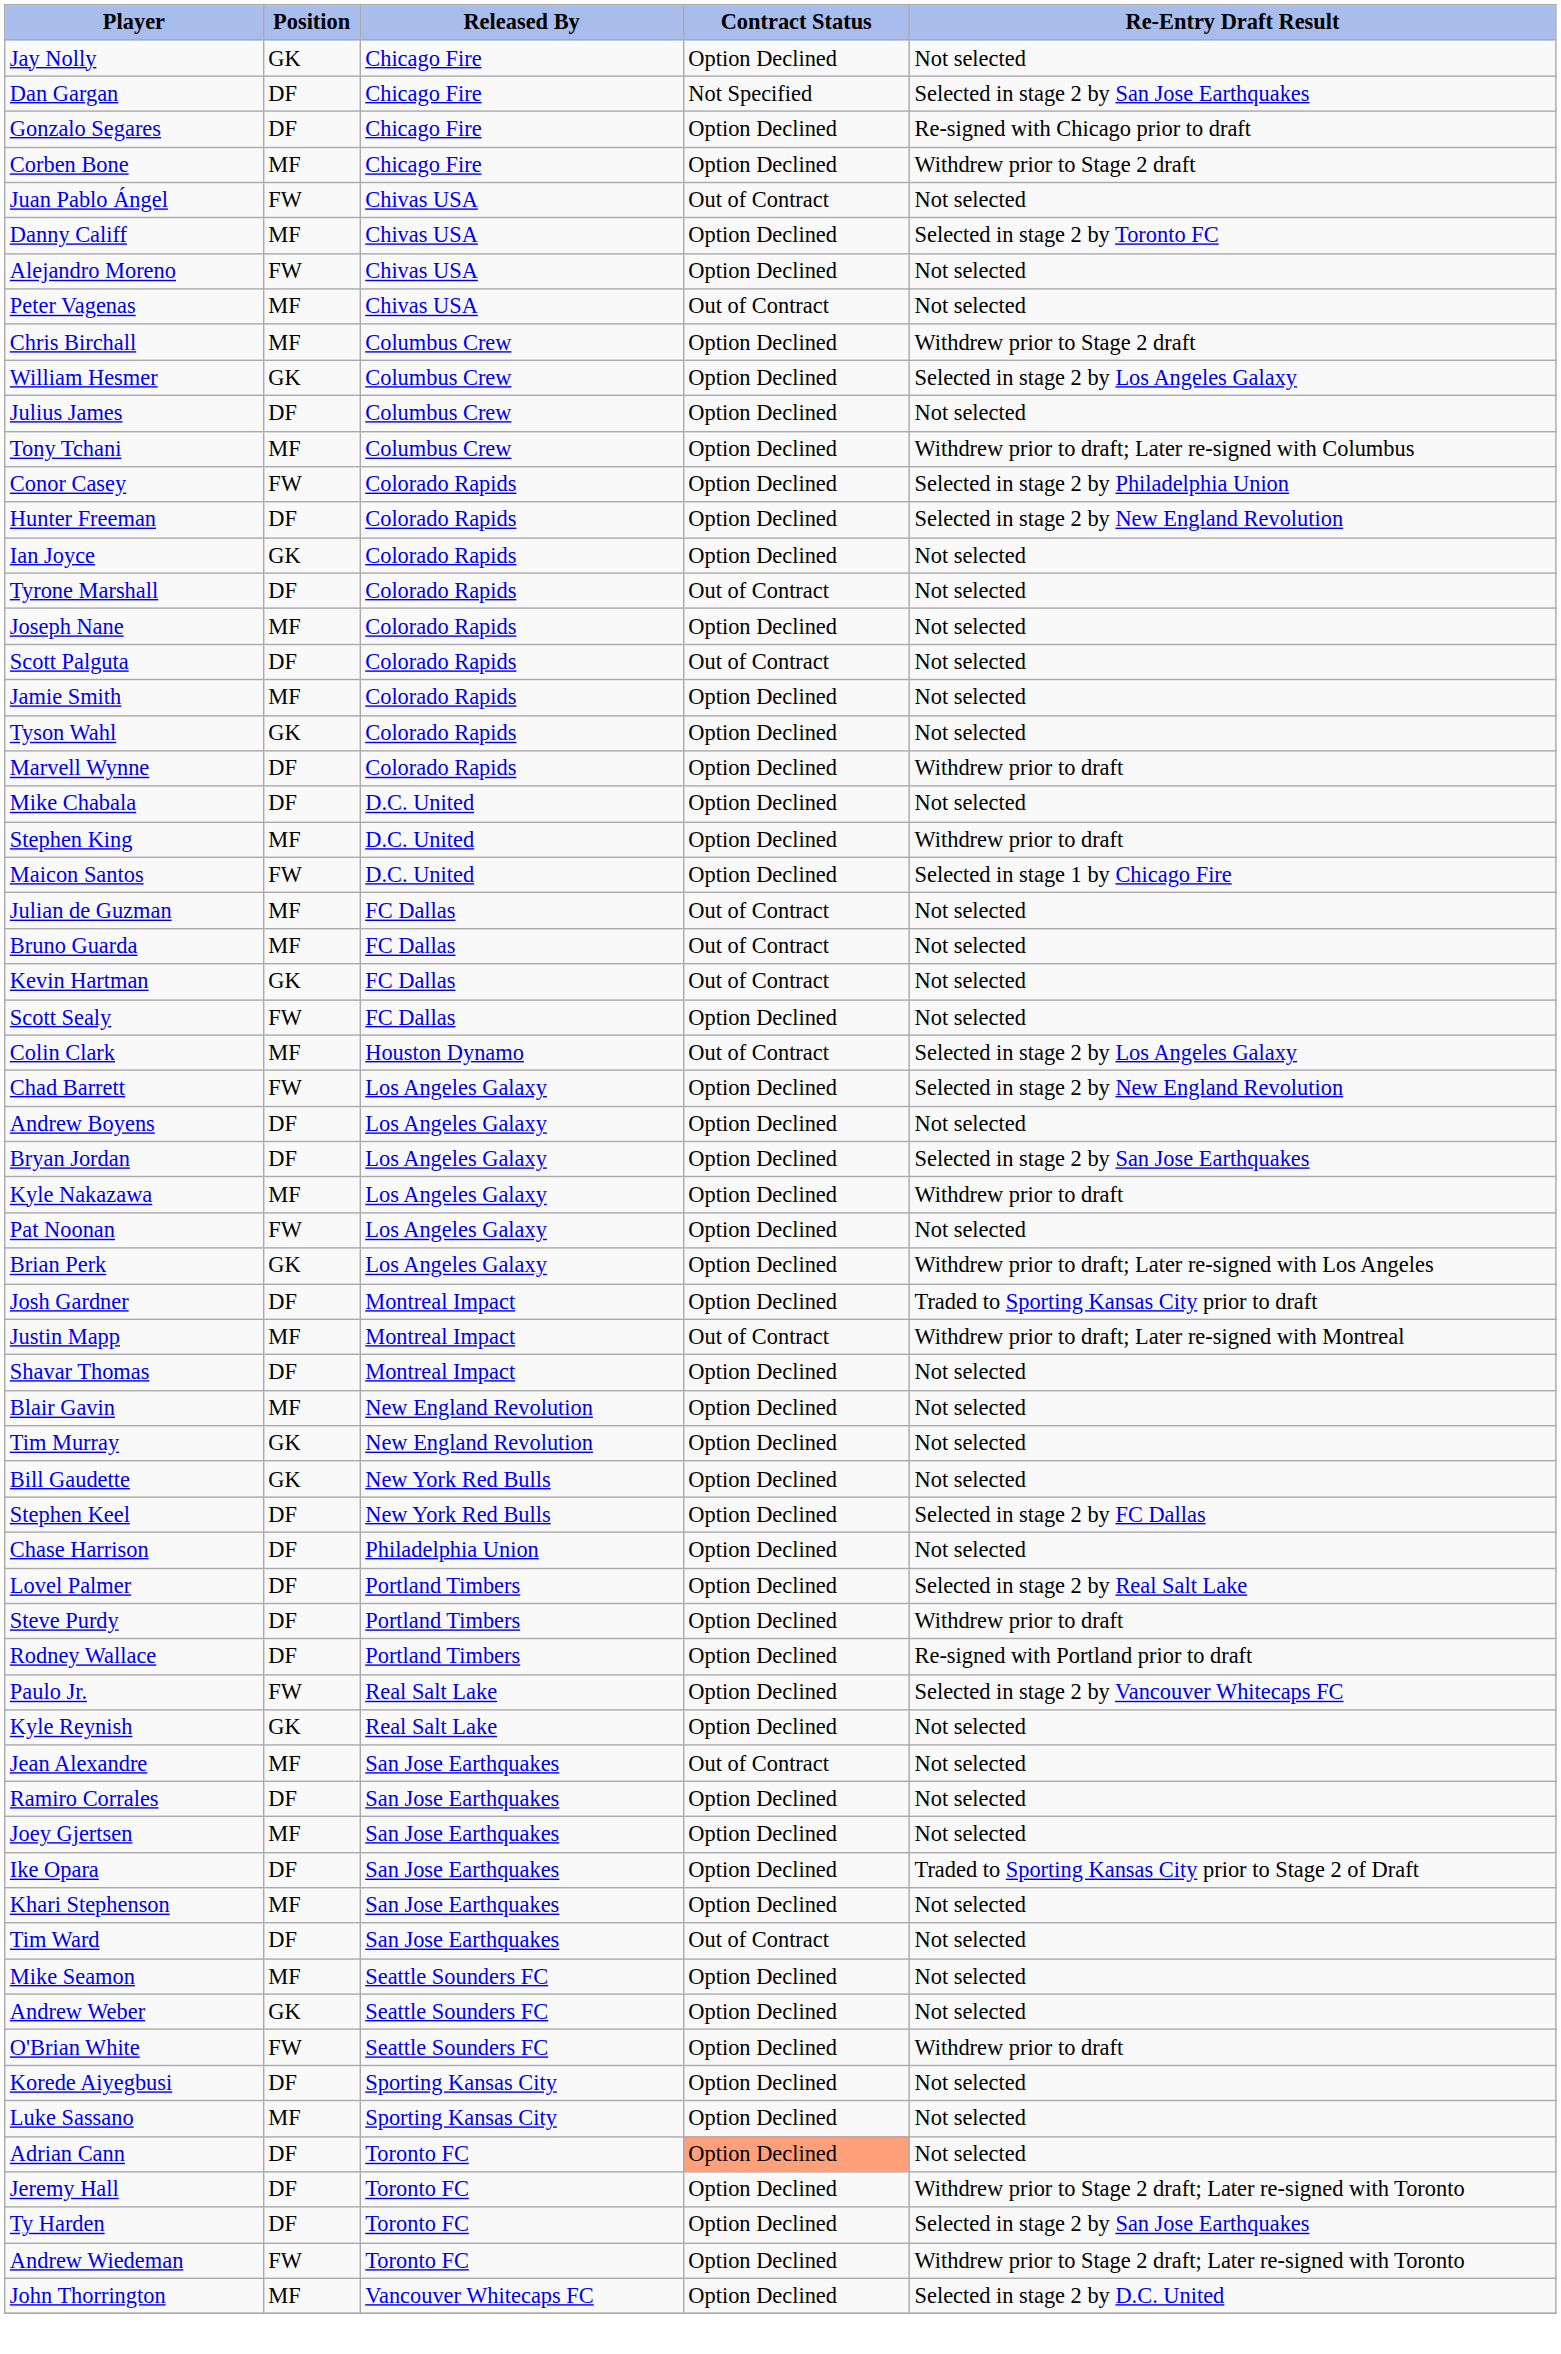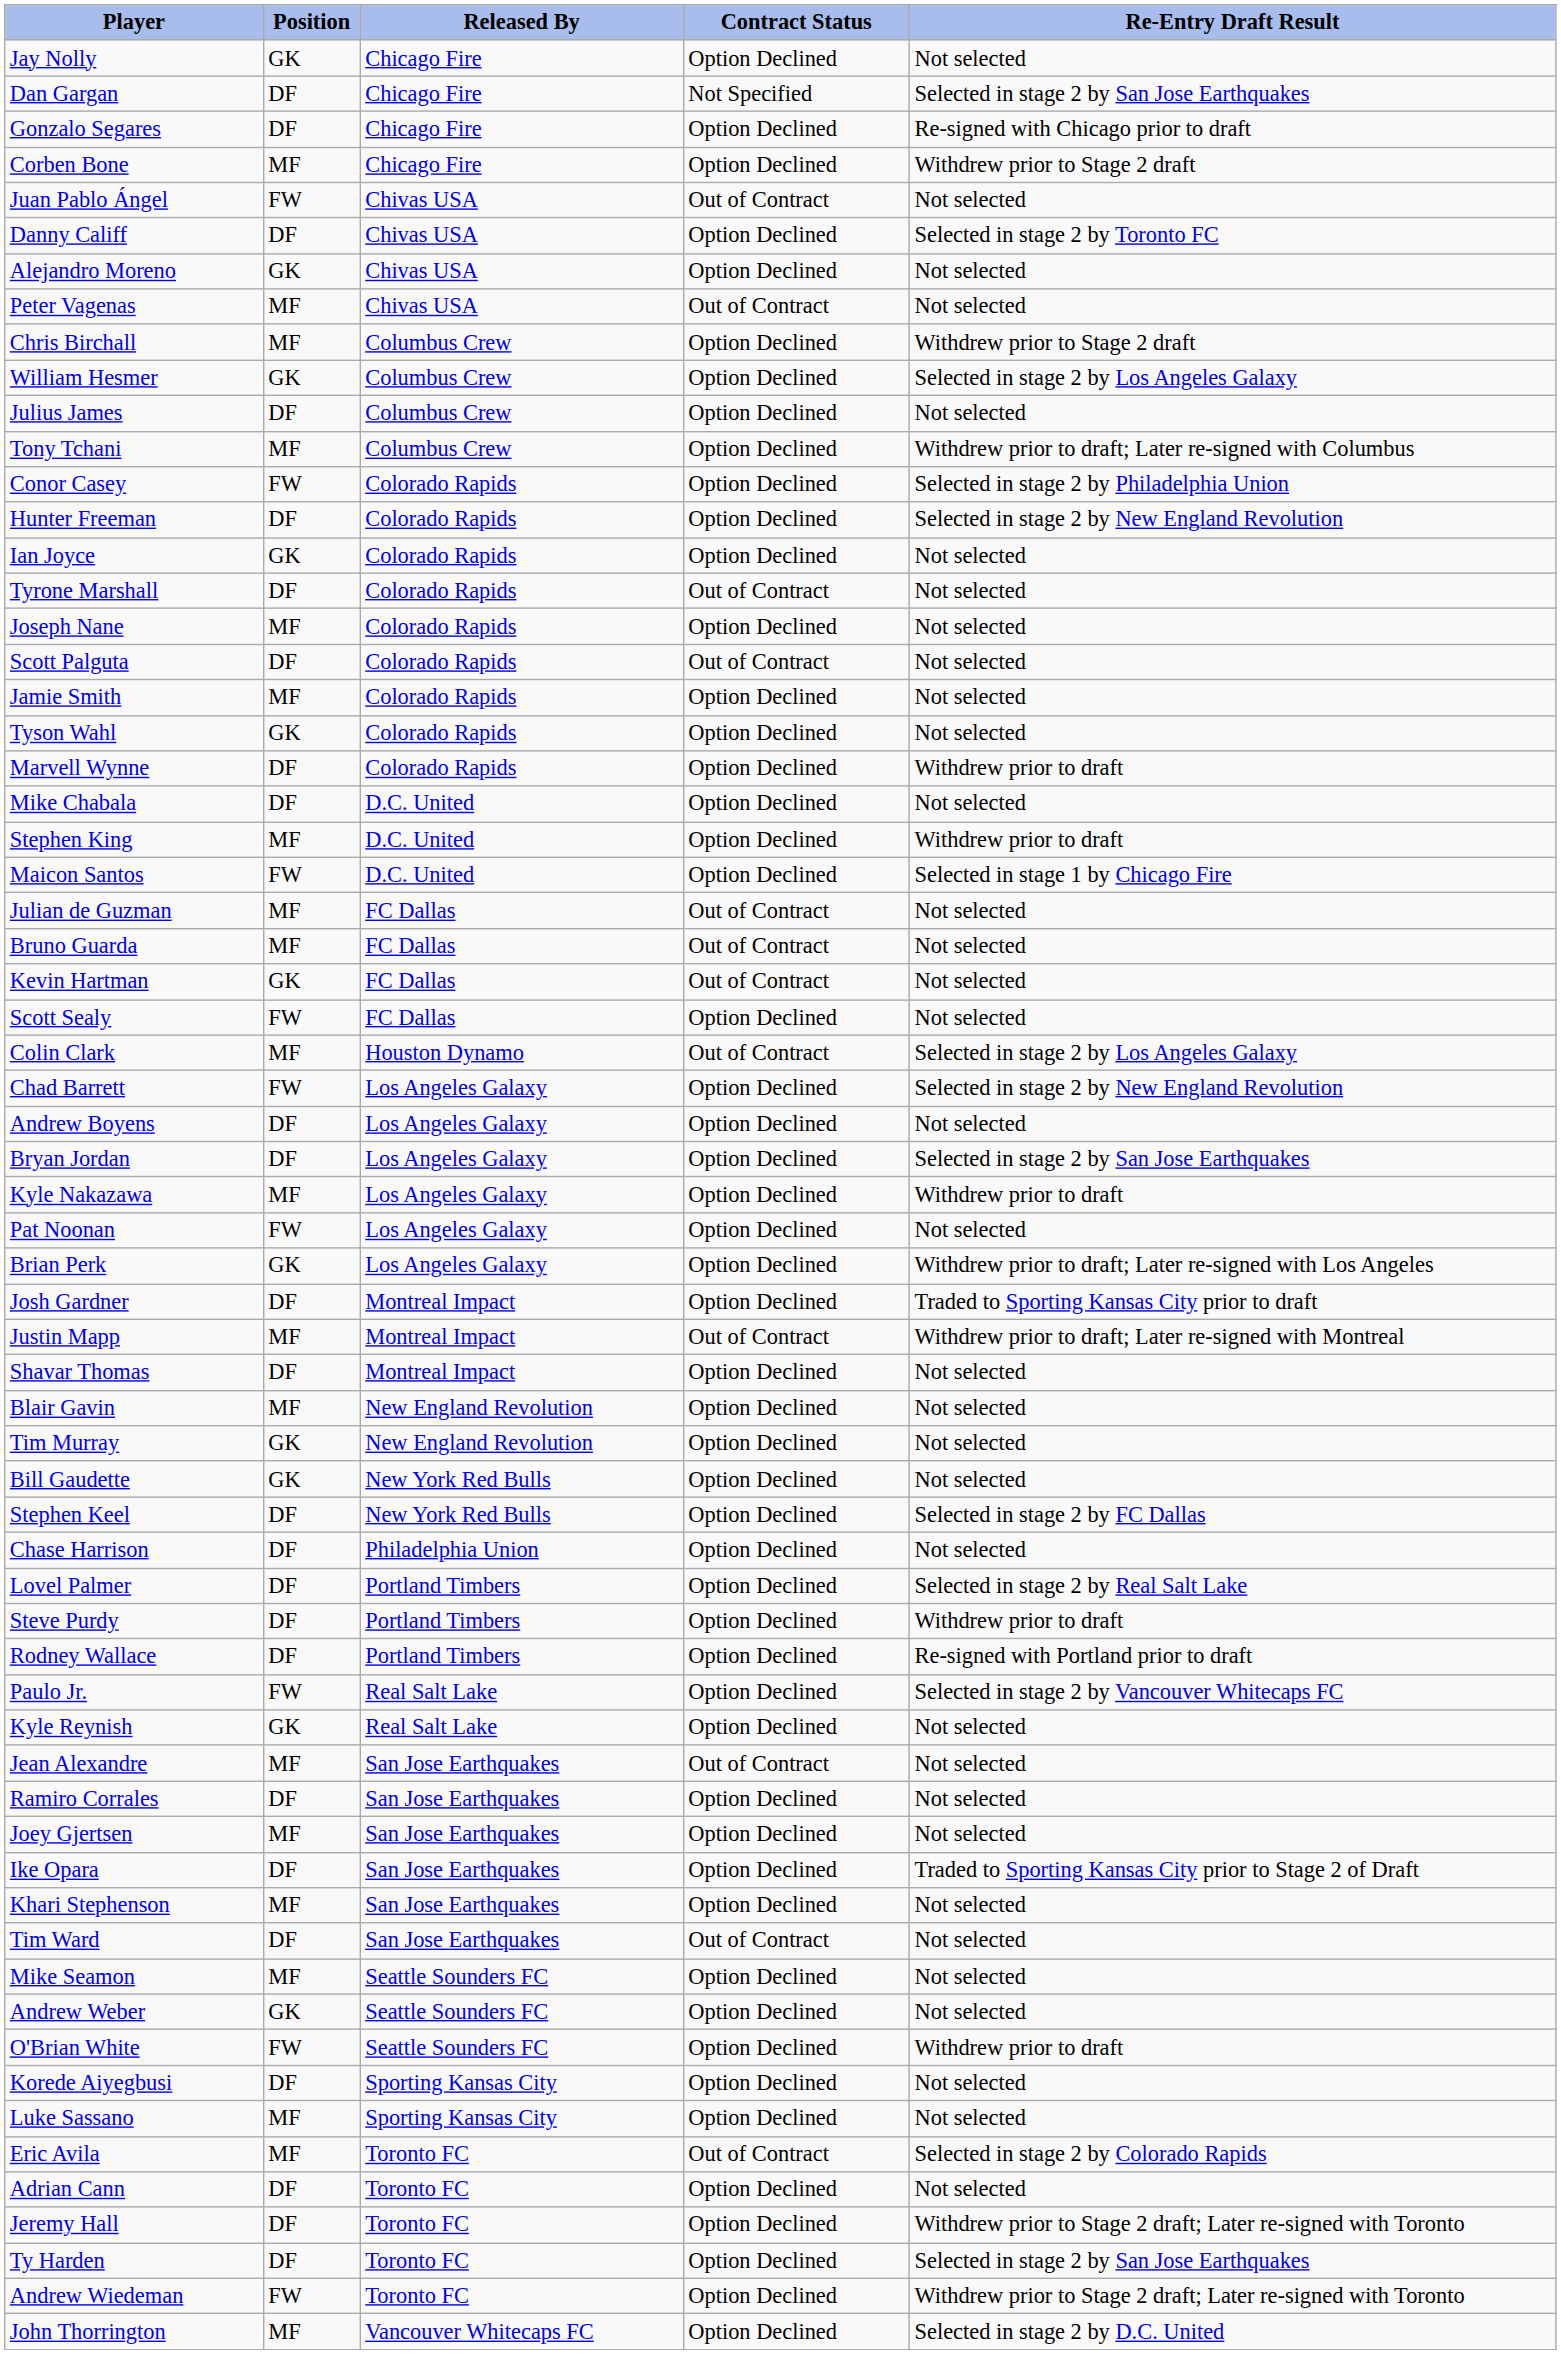Danny Califf | Position: MF -> DF
Alejandro Moreno | Position: FW -> GK
+ row: Eric Avila | MF | Toronto FC | Out of Contract | Selected in stage 2 by Colorado Rapids
Adrian Cann | Contract Status: lightsalmon background -> no background
